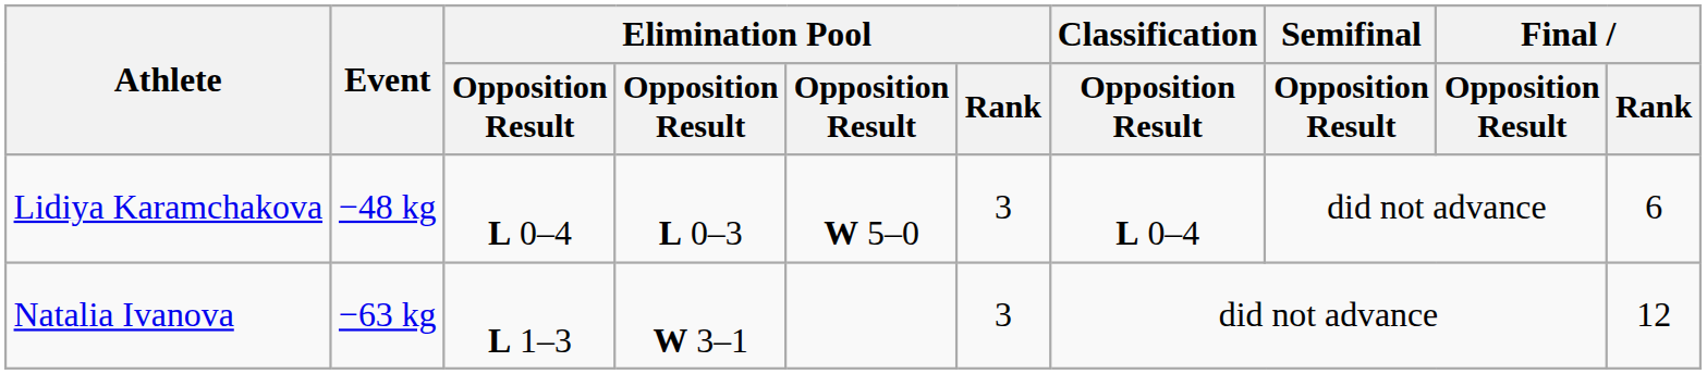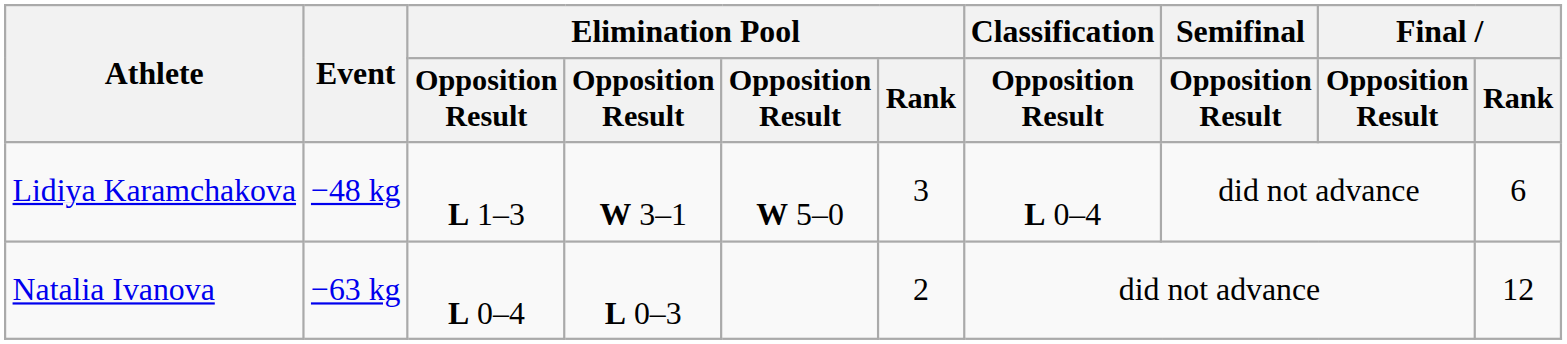Lidiya Karamchakova | column 3: L 0–4 -> L 1–3
Lidiya Karamchakova | column 4: L 0–3 -> W 3–1
Natalia Ivanova | column 3: L 1–3 -> L 0–4
Natalia Ivanova | column 4: W 3–1 -> L 0–3
Natalia Ivanova | Elimination Pool / Rank: 3 -> 2
